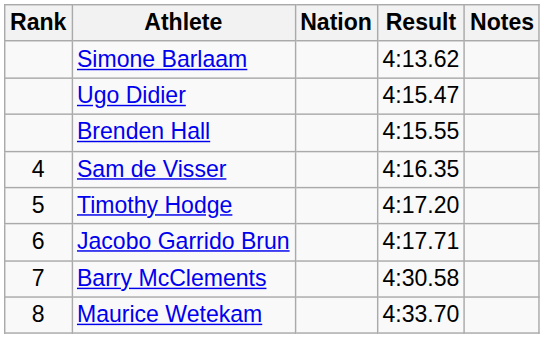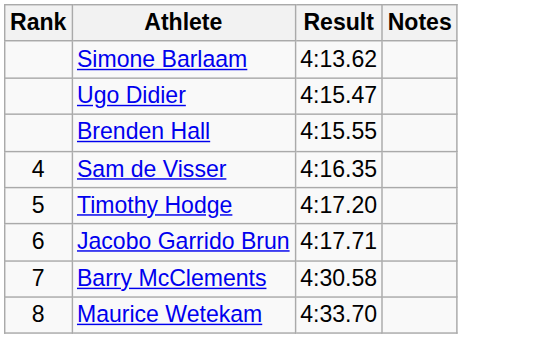- column: Nation
